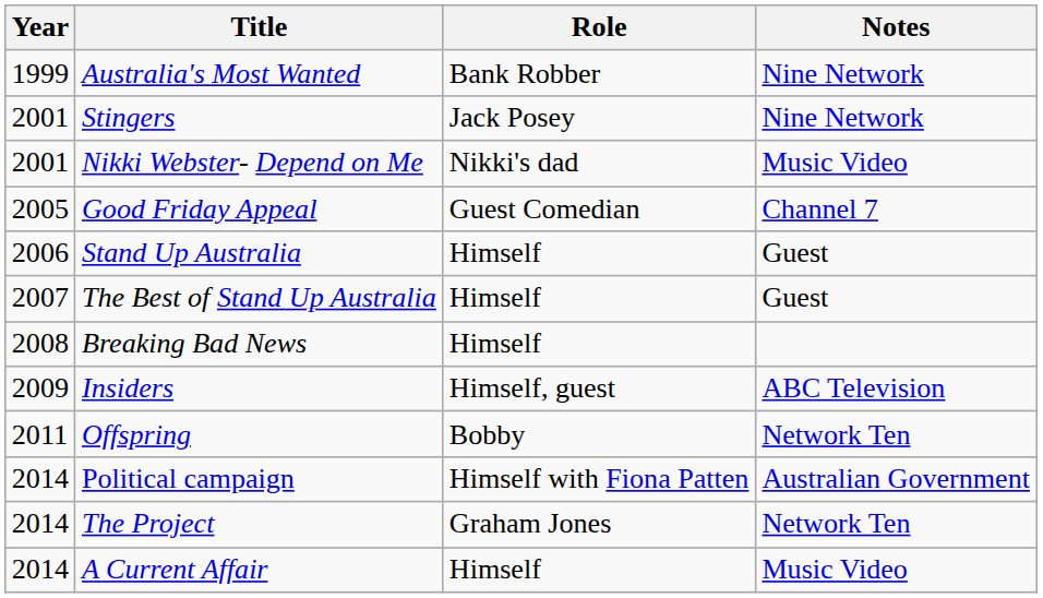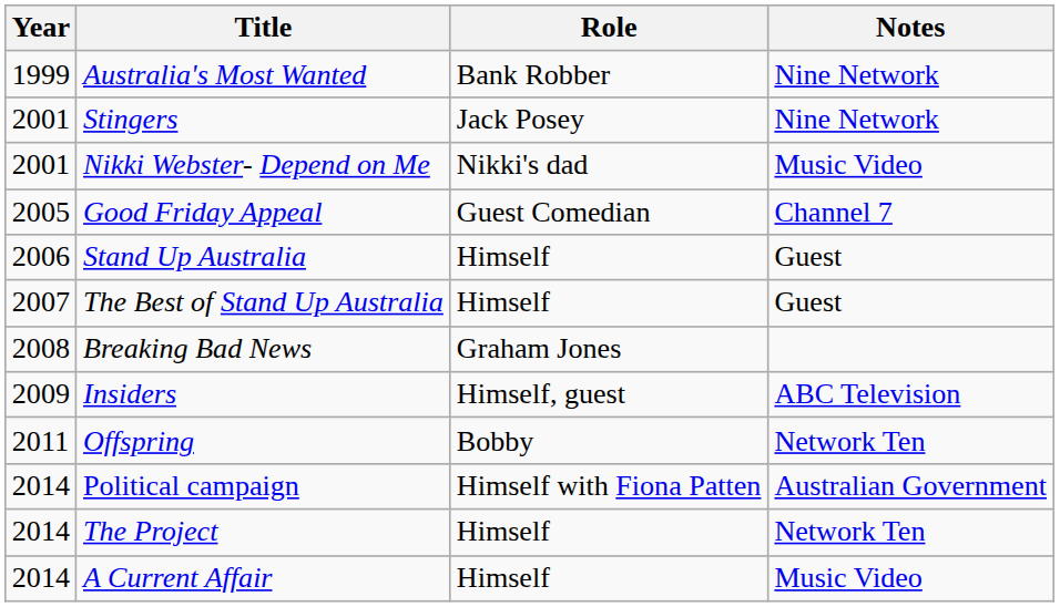Breaking Bad News | Role: Himself -> Graham Jones
The Project | Role: Graham Jones -> Himself
